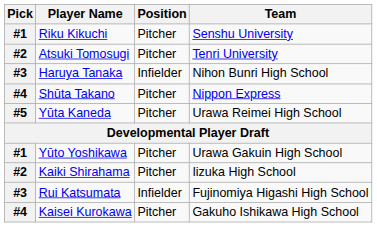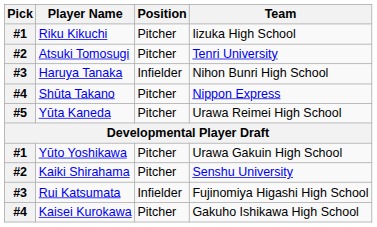Riku Kikuchi | Team: Senshu University -> Iizuka High School
Kaiki Shirahama | Team: Iizuka High School -> Senshu University
